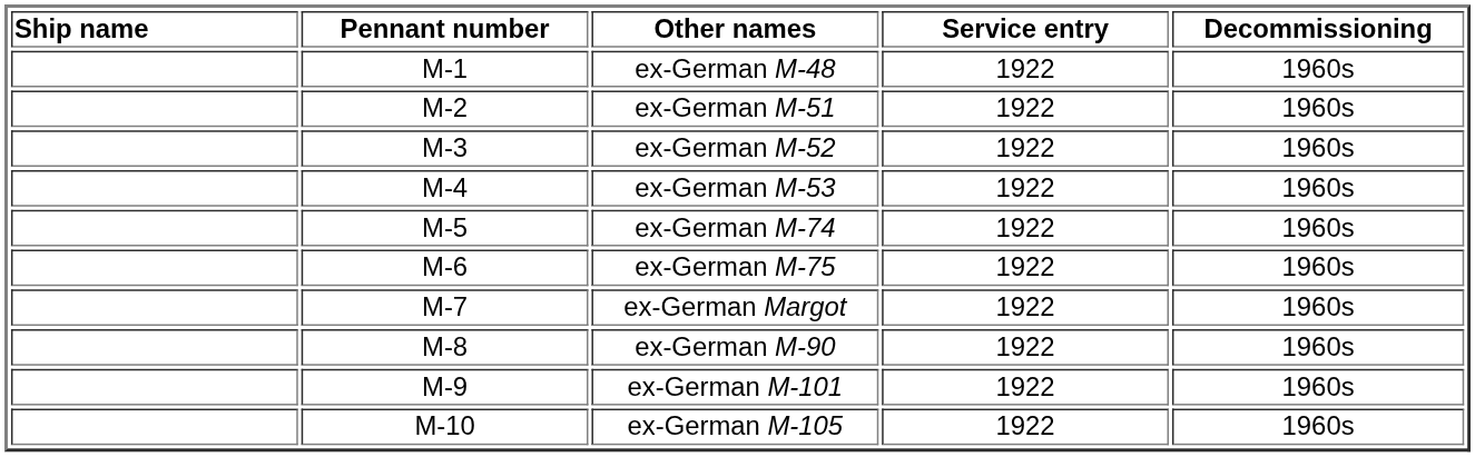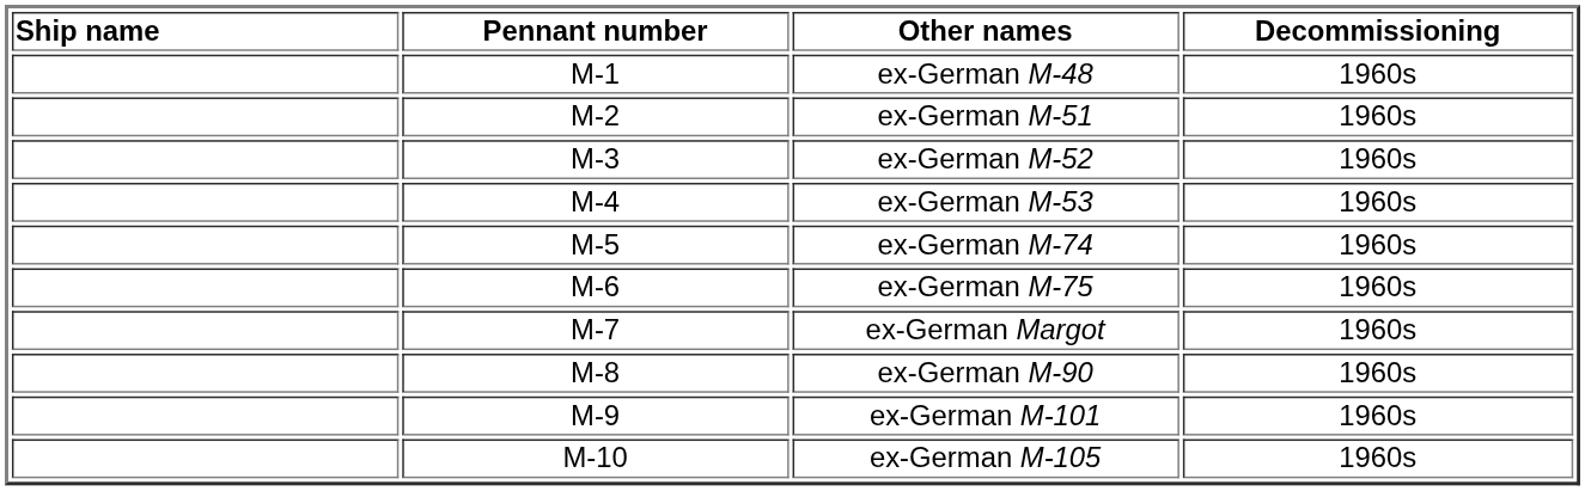- column: Service entry | 1922 | 1922 | 1922 | 1922 | 1922 | 1922 | 1922 | 1922 | 1922 | 1922
